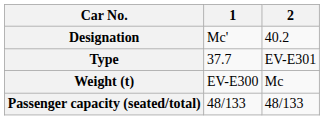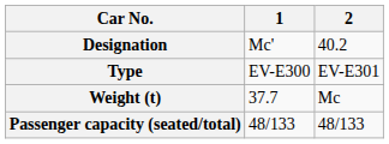Type | 1: 37.7 -> EV-E300
Weight (t) | 1: EV-E300 -> 37.7
